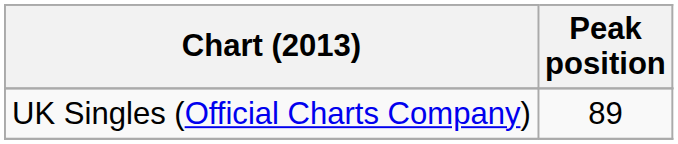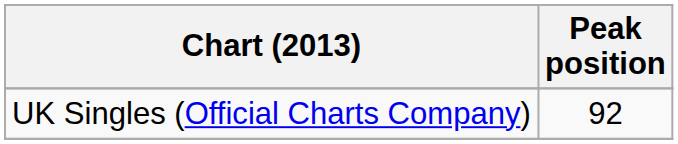UK Singles (Official Charts Company) | Peak position: 89 -> 92
